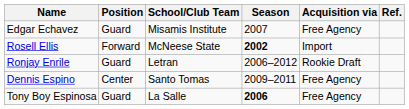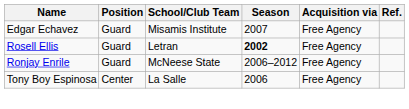Rosell Ellis | Position: Forward -> Guard
Rosell Ellis | School/Club Team: McNeese State -> Letran
Rosell Ellis | Acquisition via: Import -> Free Agency
Ronjay Enrile | School/Club Team: Letran -> McNeese State
Ronjay Enrile | Acquisition via: Rookie Draft -> Free Agency
- row: Dennis Espino | Center | Santo Tomas | 2009–2011 | Free Agency
Tony Boy Espinosa | Position: Guard -> Center
Tony Boy Espinosa | Season: bold -> normal
